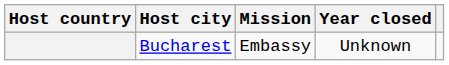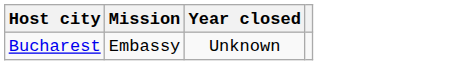- column: Host country
